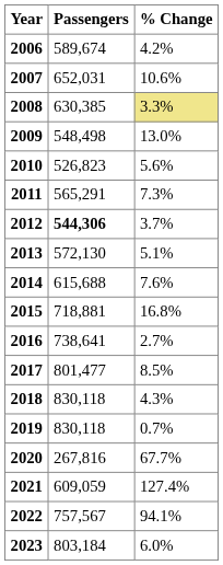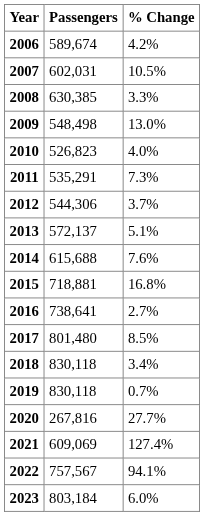2007 | Passengers: 652,031 -> 602,031
2007 | % Change: 10.6% -> 10.5%
2008 | % Change: khaki background -> no background
2010 | % Change: 5.6% -> 4.0%
2011 | Passengers: 565,291 -> 535,291
2012 | Passengers: bold -> normal
2013 | Passengers: 572,130 -> 572,137
2017 | Passengers: 801,477 -> 801,480
2018 | % Change: 4.3% -> 3.4%
2020 | % Change: 67.7% -> 27.7%
2021 | Passengers: 609,059 -> 609,069
